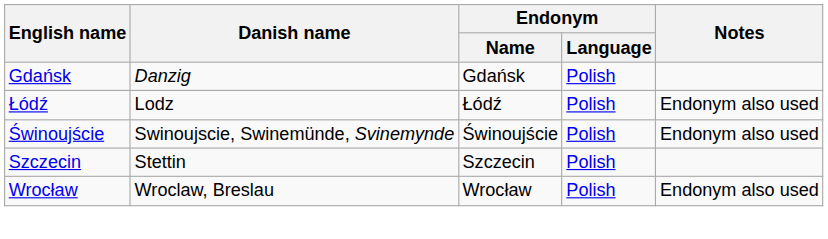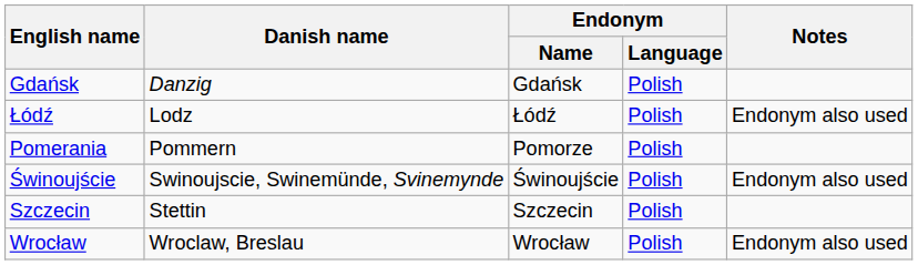+ row: Pomerania | Pommern | Pomorze | Polish
